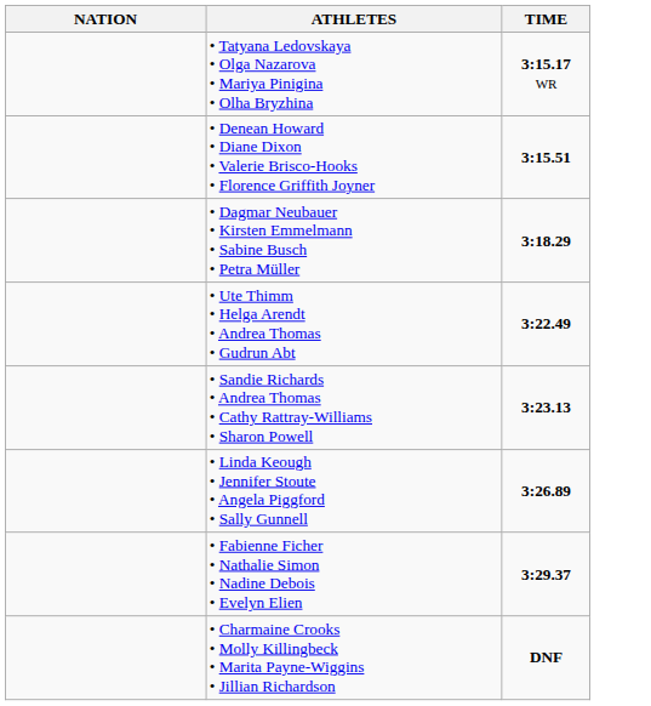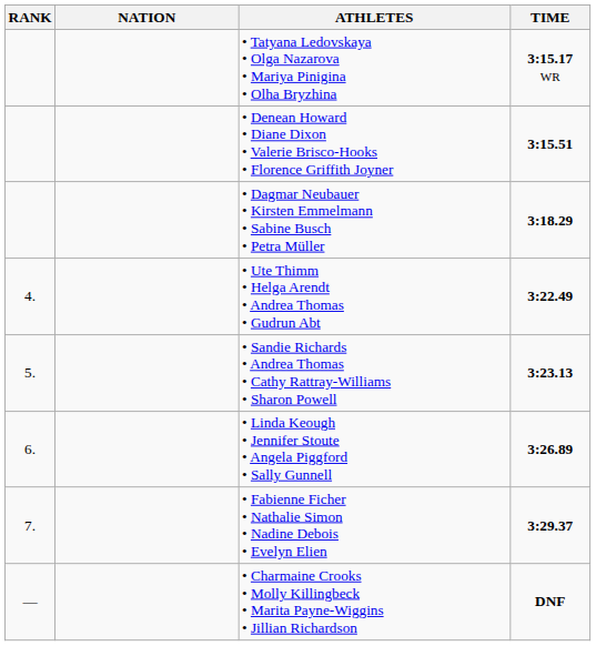+ column: RANK | 4. | 5. | 6. | 7. | —
